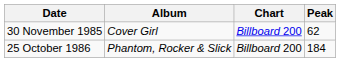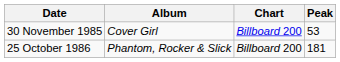30 November 1985 | Peak: 62 -> 53
25 October 1986 | Peak: 184 -> 181
